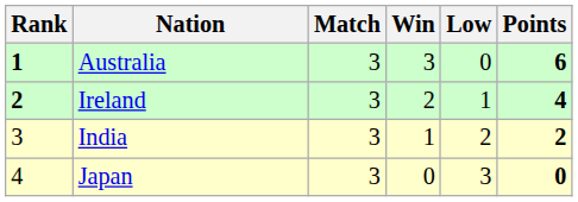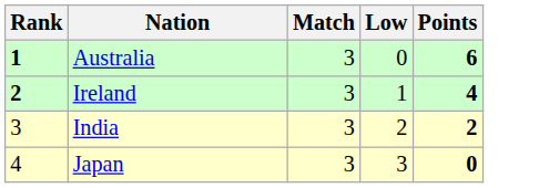- column: Win | 3 | 2 | 1 | 0
